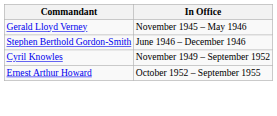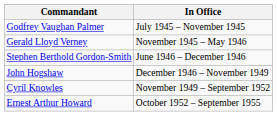+ row: Godfrey Vaughan Palmer | July 1945 – November 1945
+ row: John Hogshaw | December 1946 – November 1949
